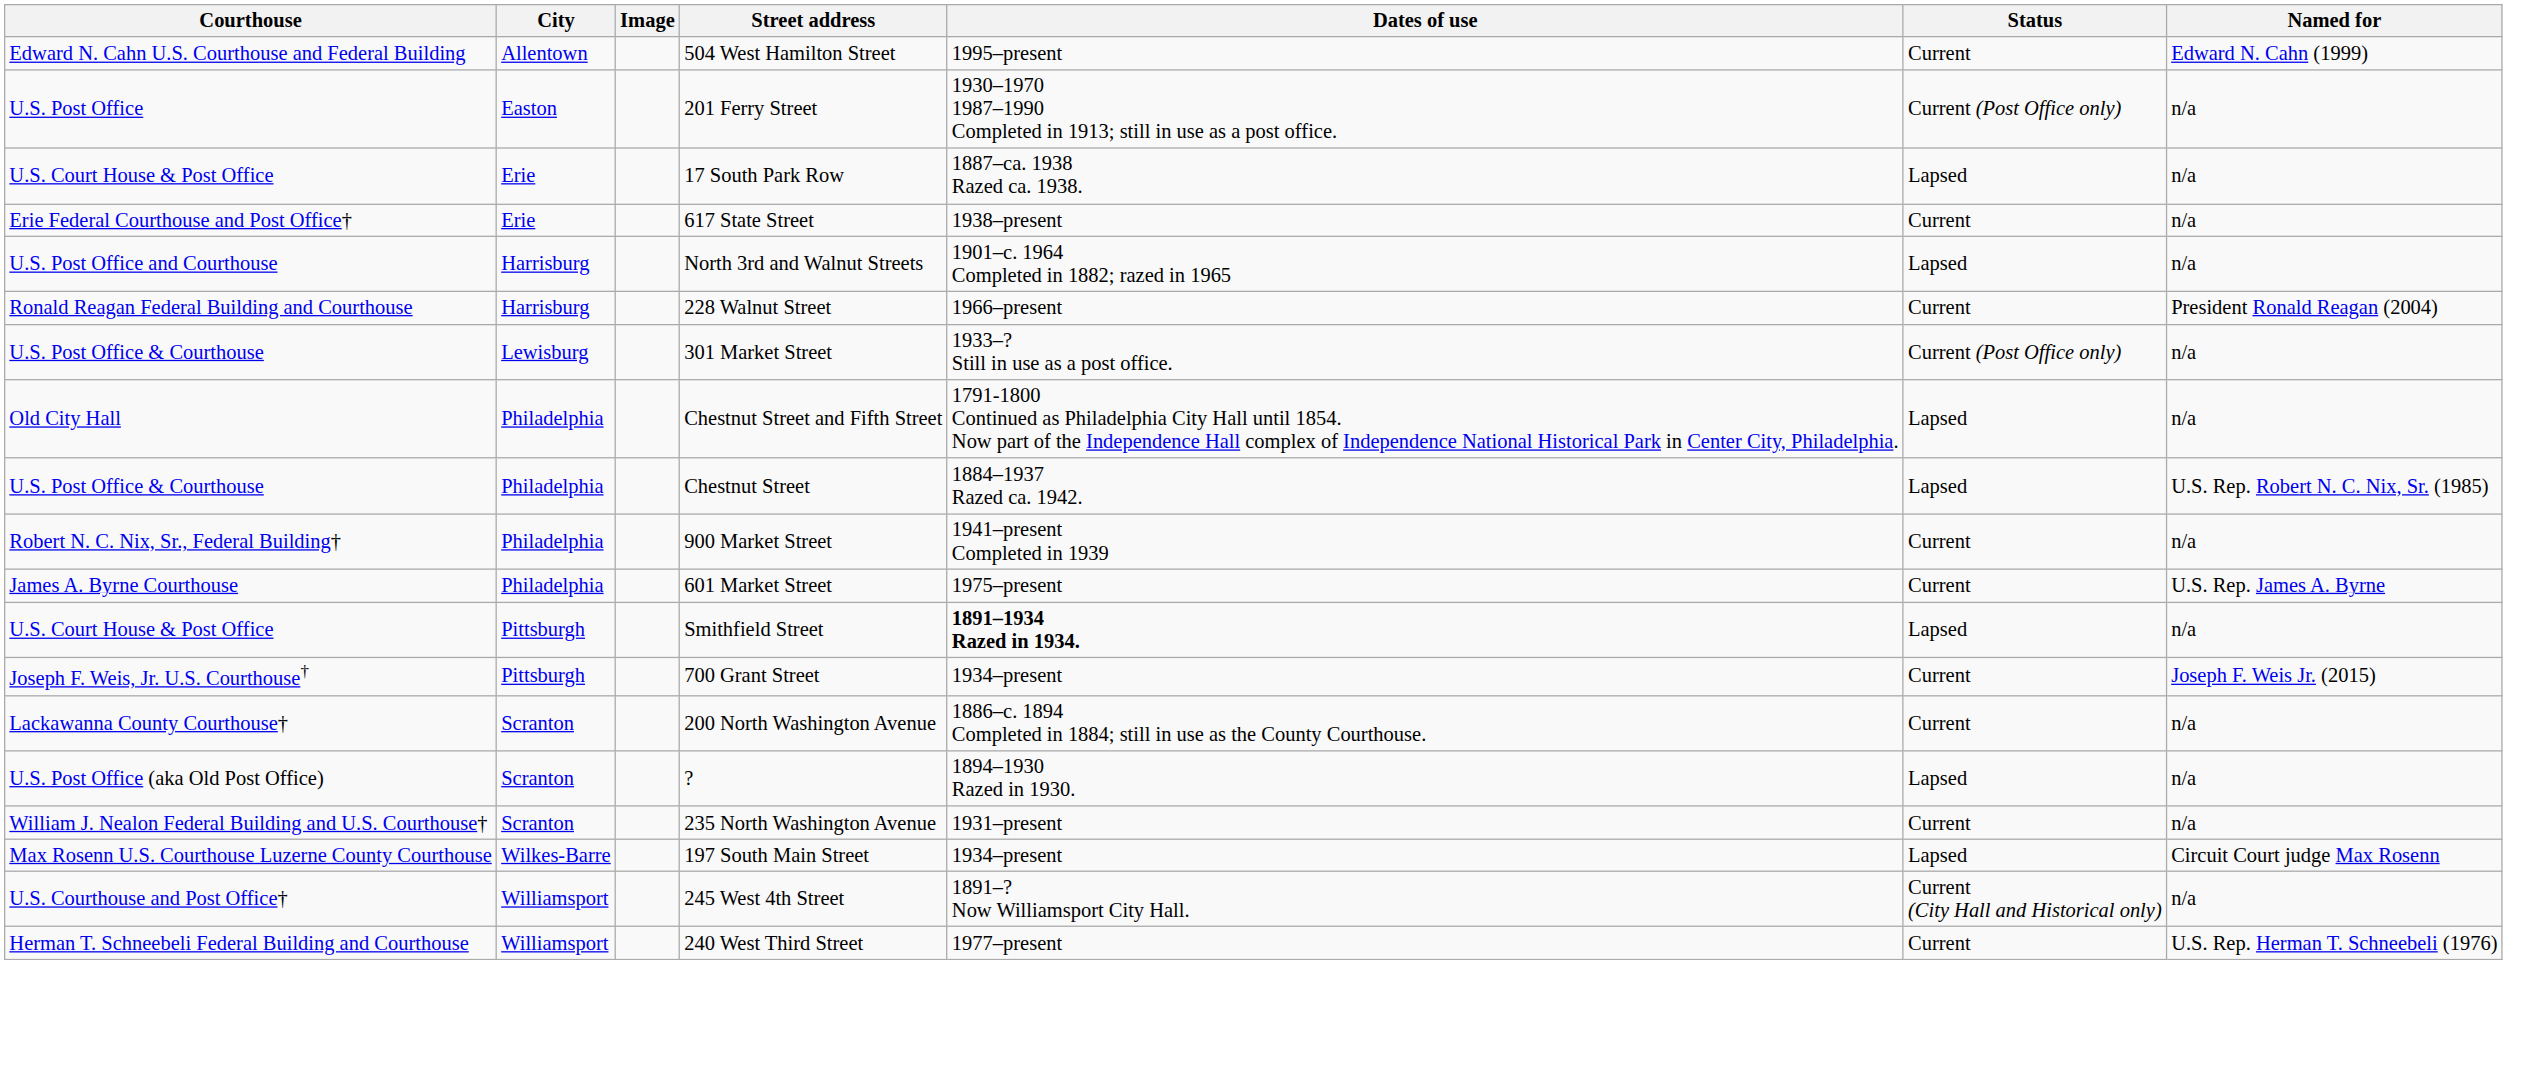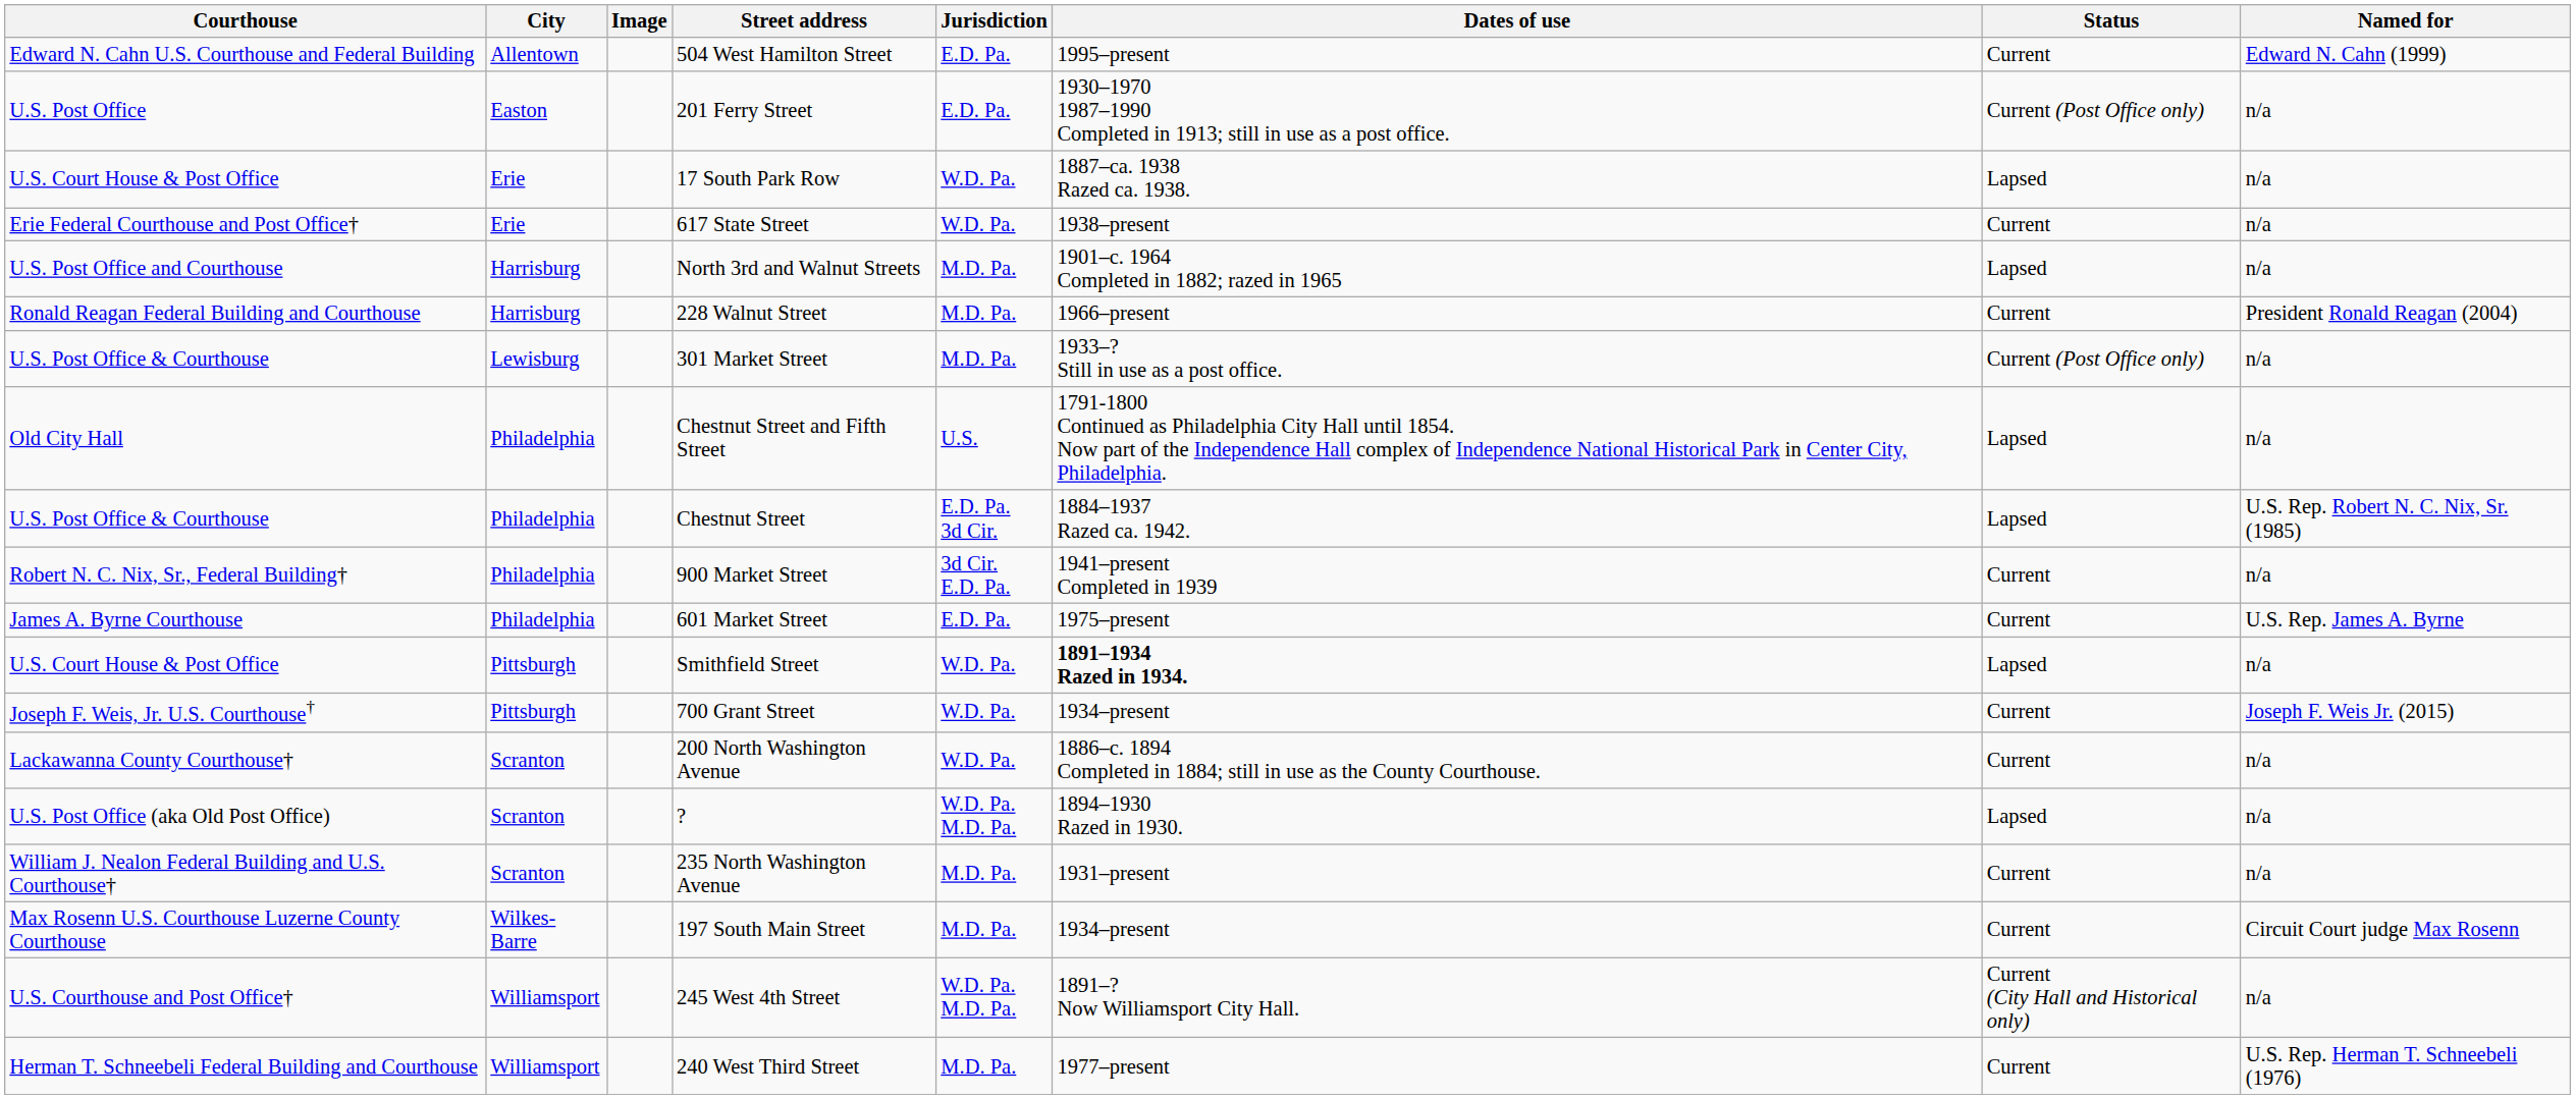+ column: Jurisdiction | E.D. Pa. | E.D. Pa. | W.D. Pa. | W.D. Pa. | M.D. Pa. | M.D. Pa. | M.D. Pa. | U.S. | E.D. Pa. 3d Cir. | 3d Cir. E.D. Pa. | E.D. Pa. | W.D. Pa. | W.D. Pa. | W.D. Pa. | W.D. Pa. M.D. Pa. | M.D. Pa. | M.D. Pa. | W.D. Pa. M.D. Pa. | M.D. Pa.
197 South Main Street | Status: Lapsed -> Current
